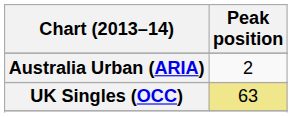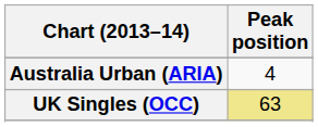Australia Urban (ARIA) | Peak position: 2 -> 4
